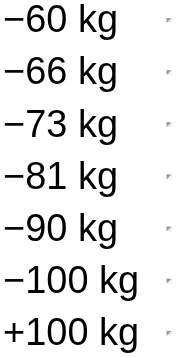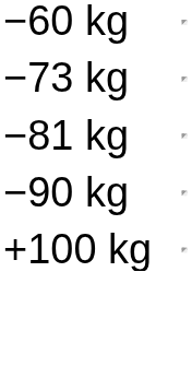- row: −66 kg
- row: −100 kg
